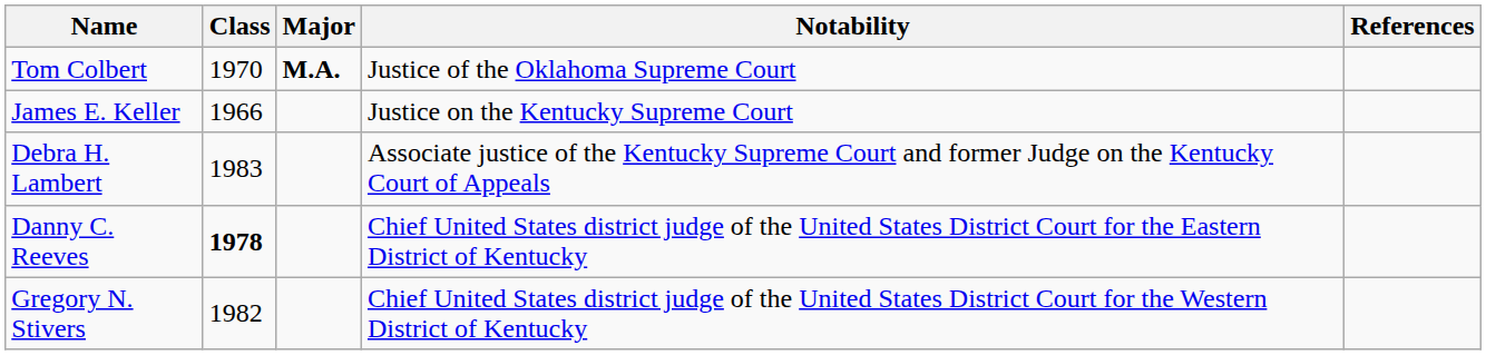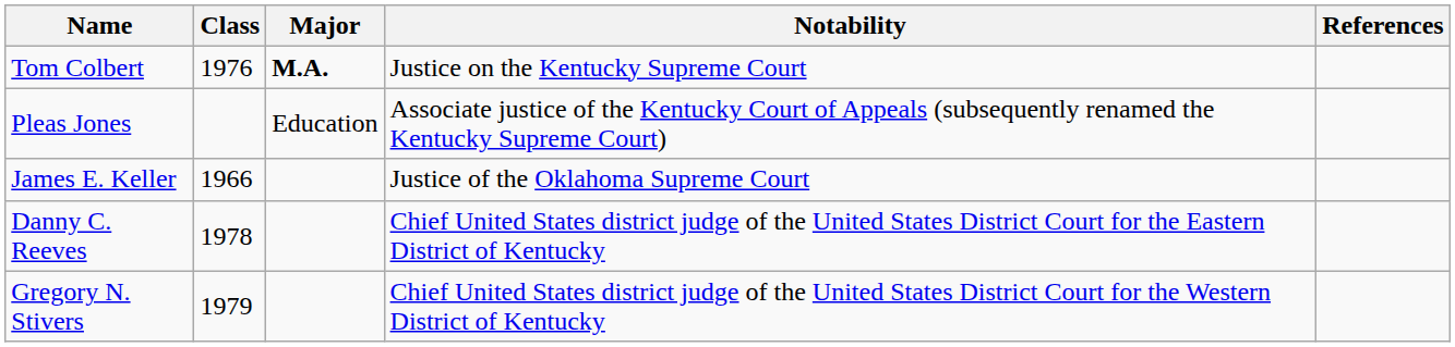Tom Colbert | Class: 1970 -> 1976
Tom Colbert | Notability: Justice of the Oklahoma Supreme Court -> Justice on the Kentucky Supreme Court
+ row: Pleas Jones | Education | Associate justice of the Kentucky Court of Appeals (subsequently renamed the Kentucky Supreme Court)
James E. Keller | Notability: Justice on the Kentucky Supreme Court -> Justice of the Oklahoma Supreme Court
- row: Debra H. Lambert | 1983 | Associate justice of the Kentucky Supreme Court and former Judge on the Kentucky Court of Appeals
Danny C. Reeves | Class: bold -> normal
Gregory N. Stivers | Class: 1982 -> 1979
